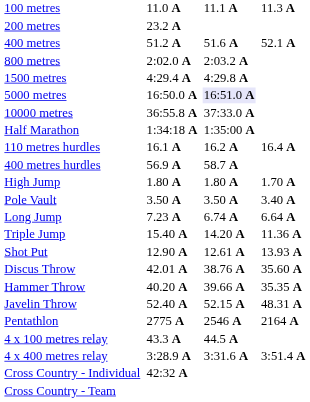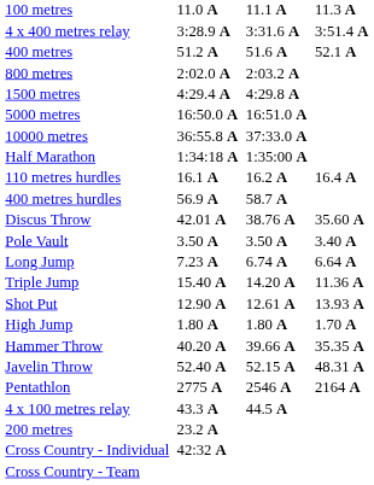rows swapped: 200 metres <-> 4 x 400 metres relay
5000 metres | column 5: lavender background -> no background
rows swapped: High Jump <-> Discus Throw
